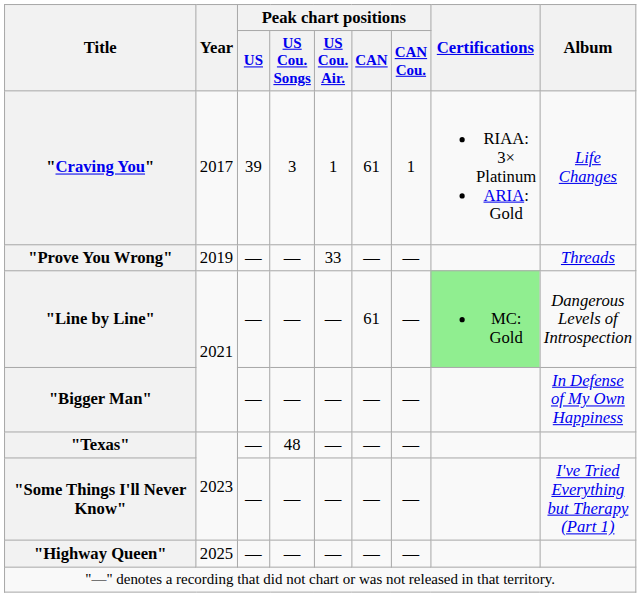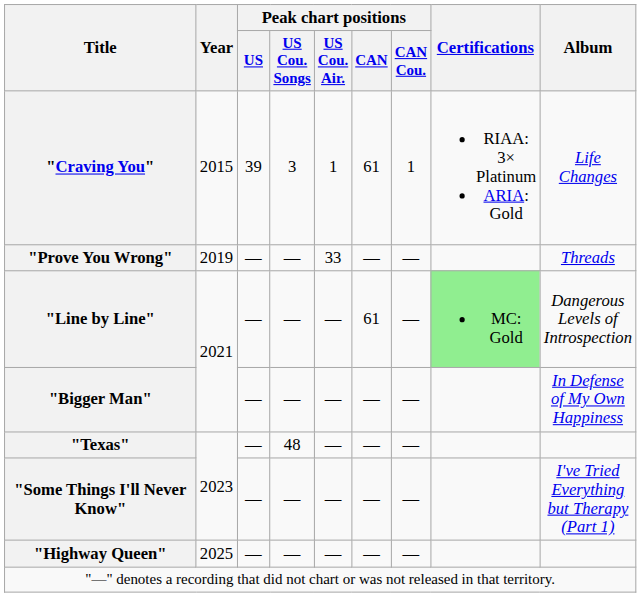"Craving You" | Year: 2017 -> 2015
